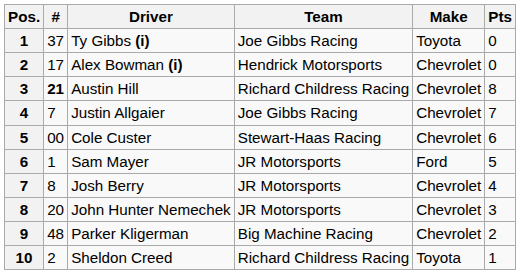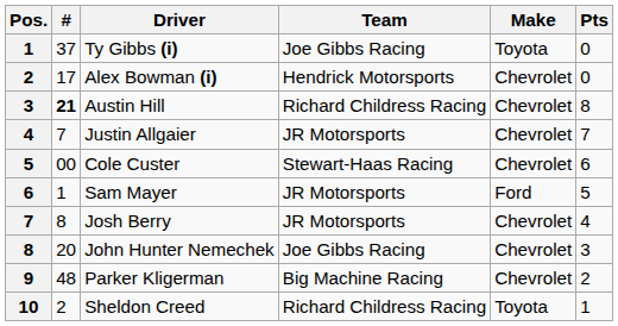Justin Allgaier | Team: Joe Gibbs Racing -> JR Motorsports
John Hunter Nemechek | Team: JR Motorsports -> Joe Gibbs Racing
